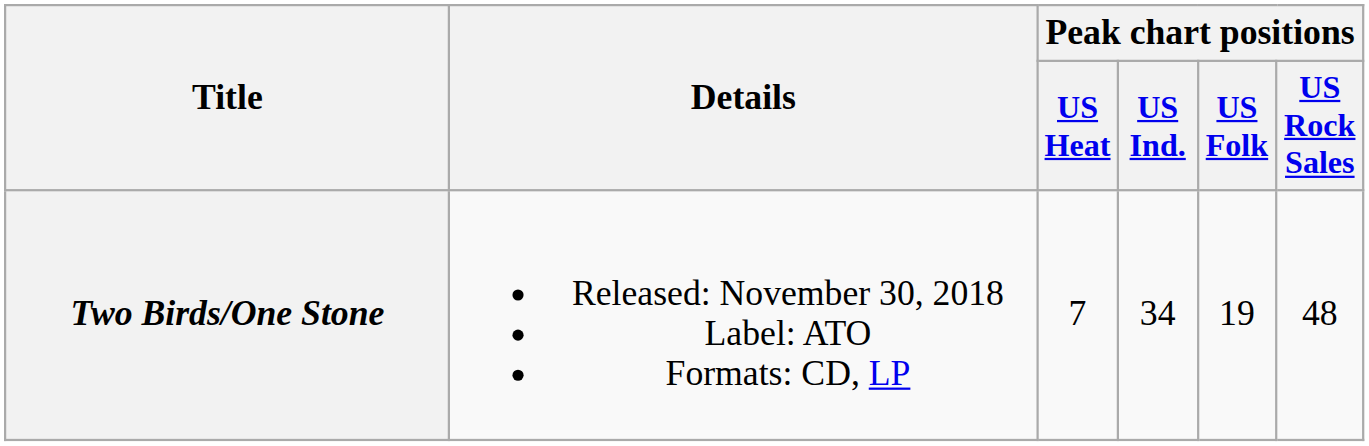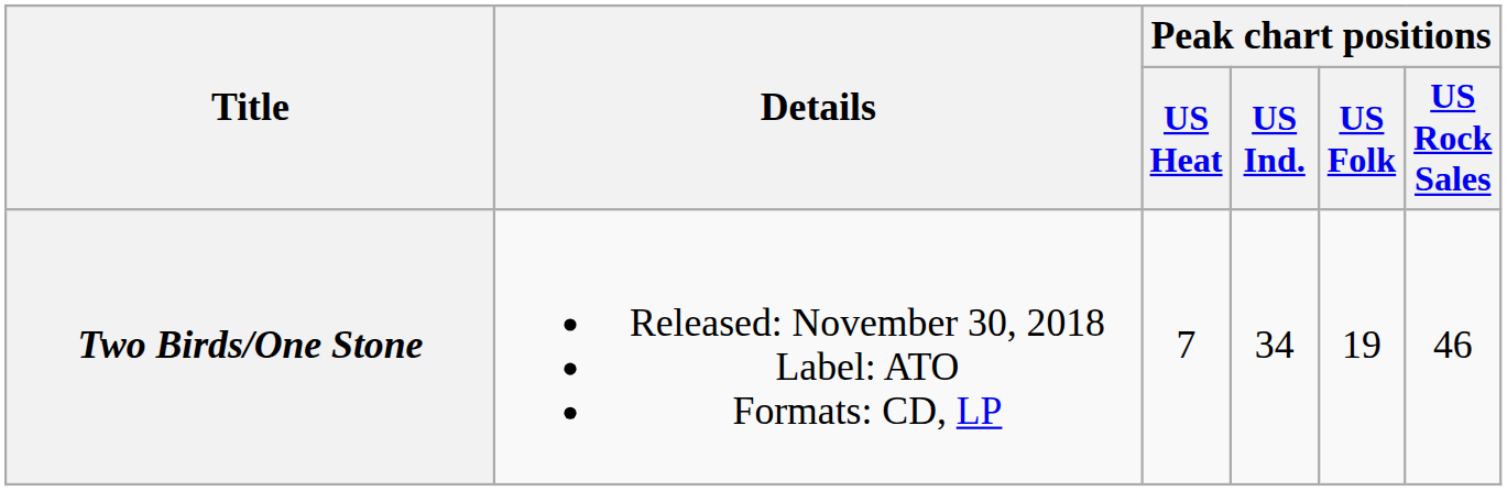Two Birds/One Stone | Peak chart positions / US Rock Sales: 48 -> 46
